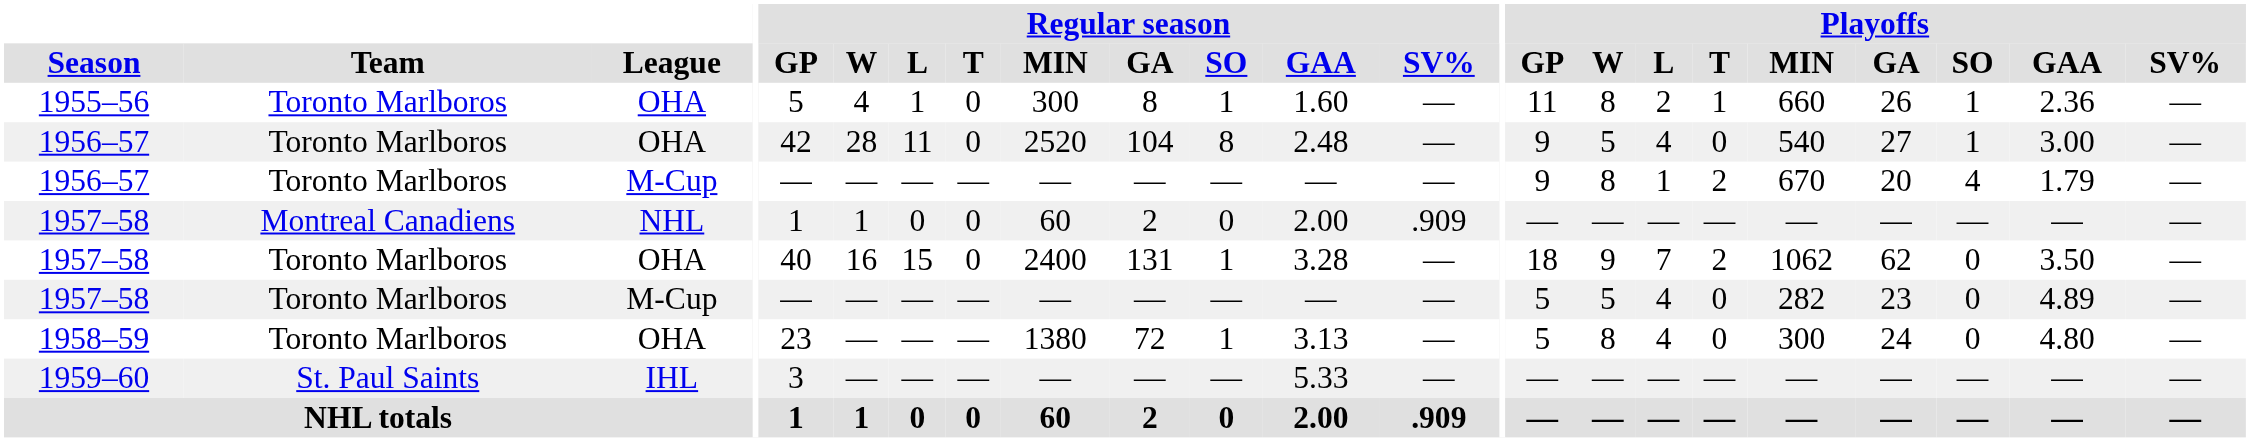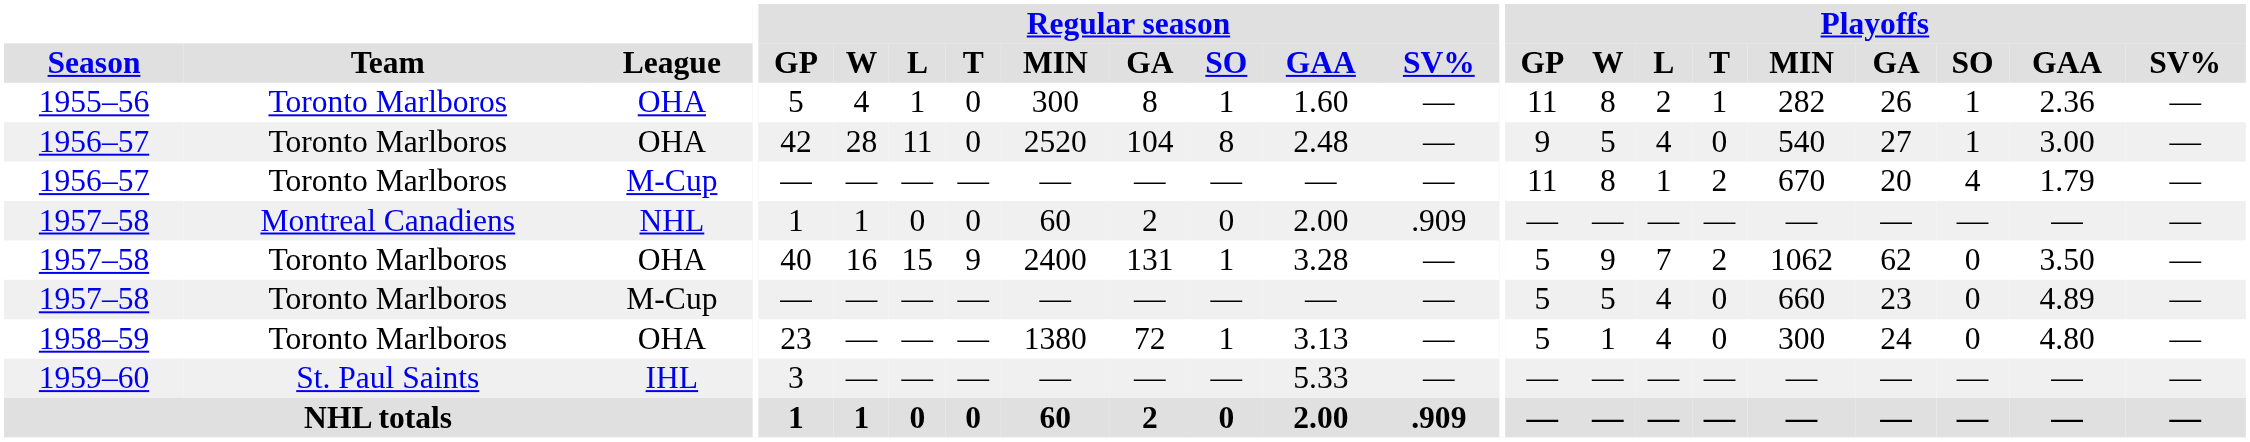1955–56 | Playoffs / MIN: 660 -> 282
1956–57 / M-Cup | Playoffs / GP: 9 -> 11
1957–58 / OHA | Regular season / T: 0 -> 9
1957–58 / OHA | Playoffs / GP: 18 -> 5
1957–58 / M-Cup | Playoffs / MIN: 282 -> 660
1958–59 | Playoffs / W: 8 -> 1
